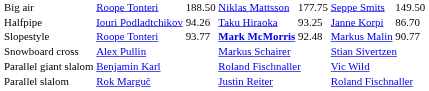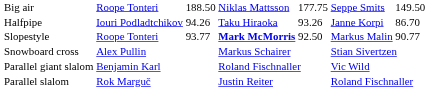Halfpipe | column 5: 93.25 -> 93.26
Slopestyle | column 5: 92.48 -> 92.50
